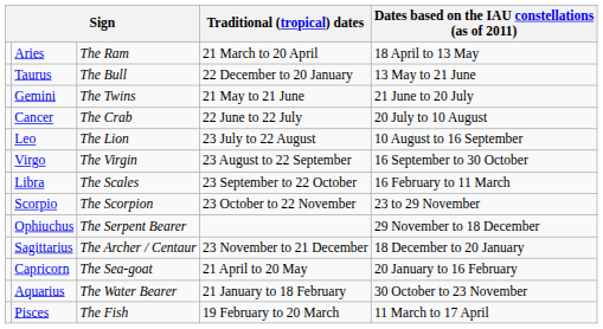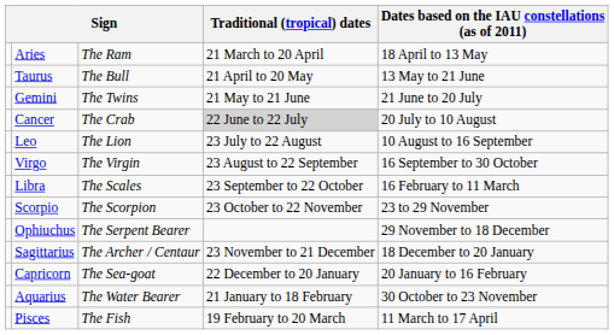Taurus | Traditional (tropical) dates: 22 December to 20 January -> 21 April to 20 May
Cancer | Traditional (tropical) dates: no background -> lightgrey background
Capricorn | Traditional (tropical) dates: 21 April to 20 May -> 22 December to 20 January
